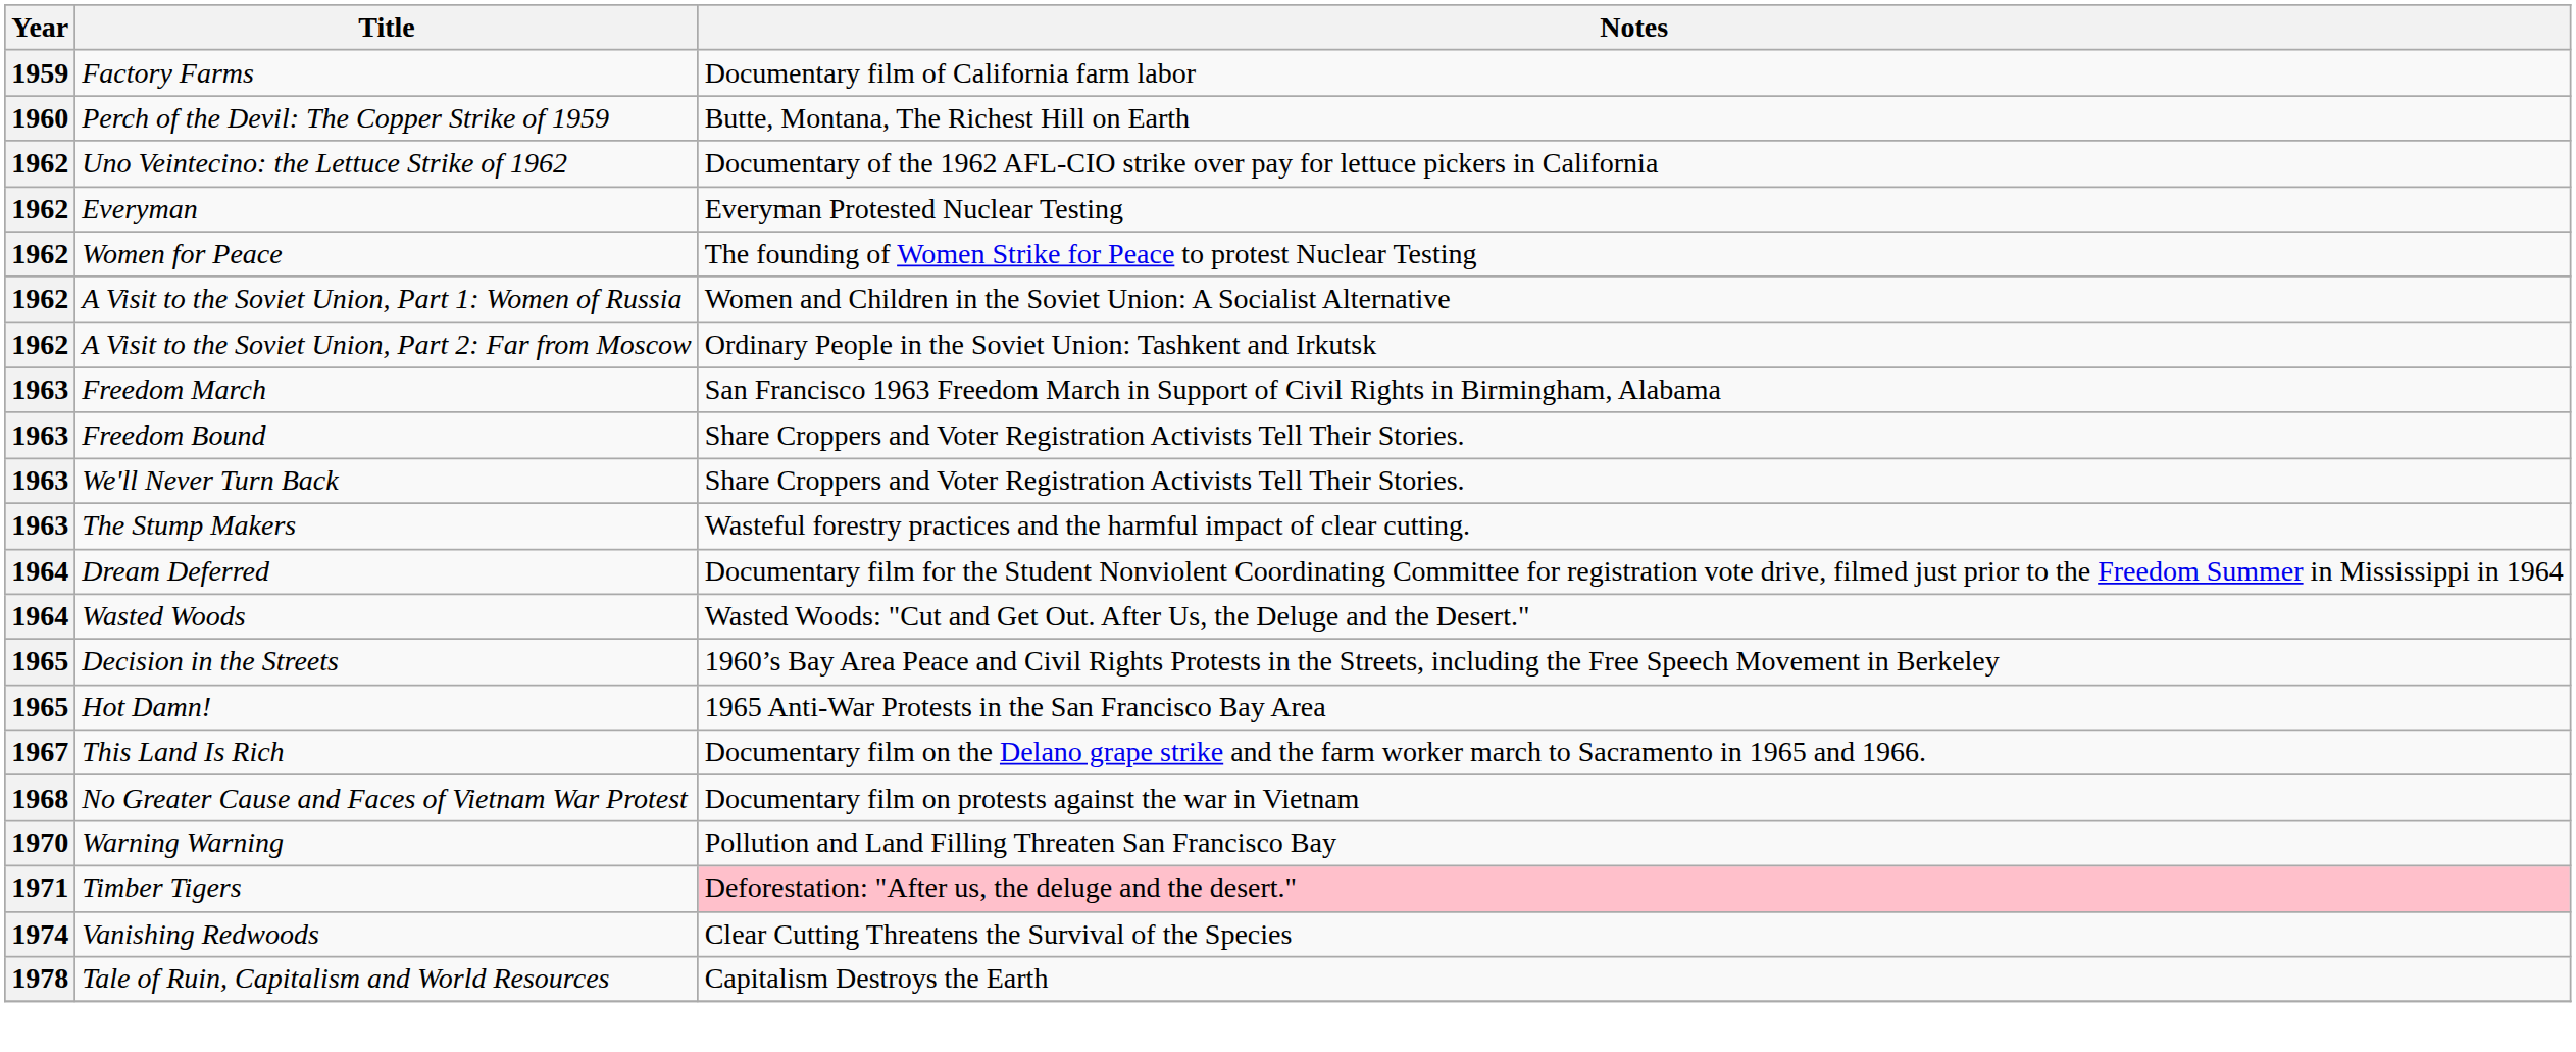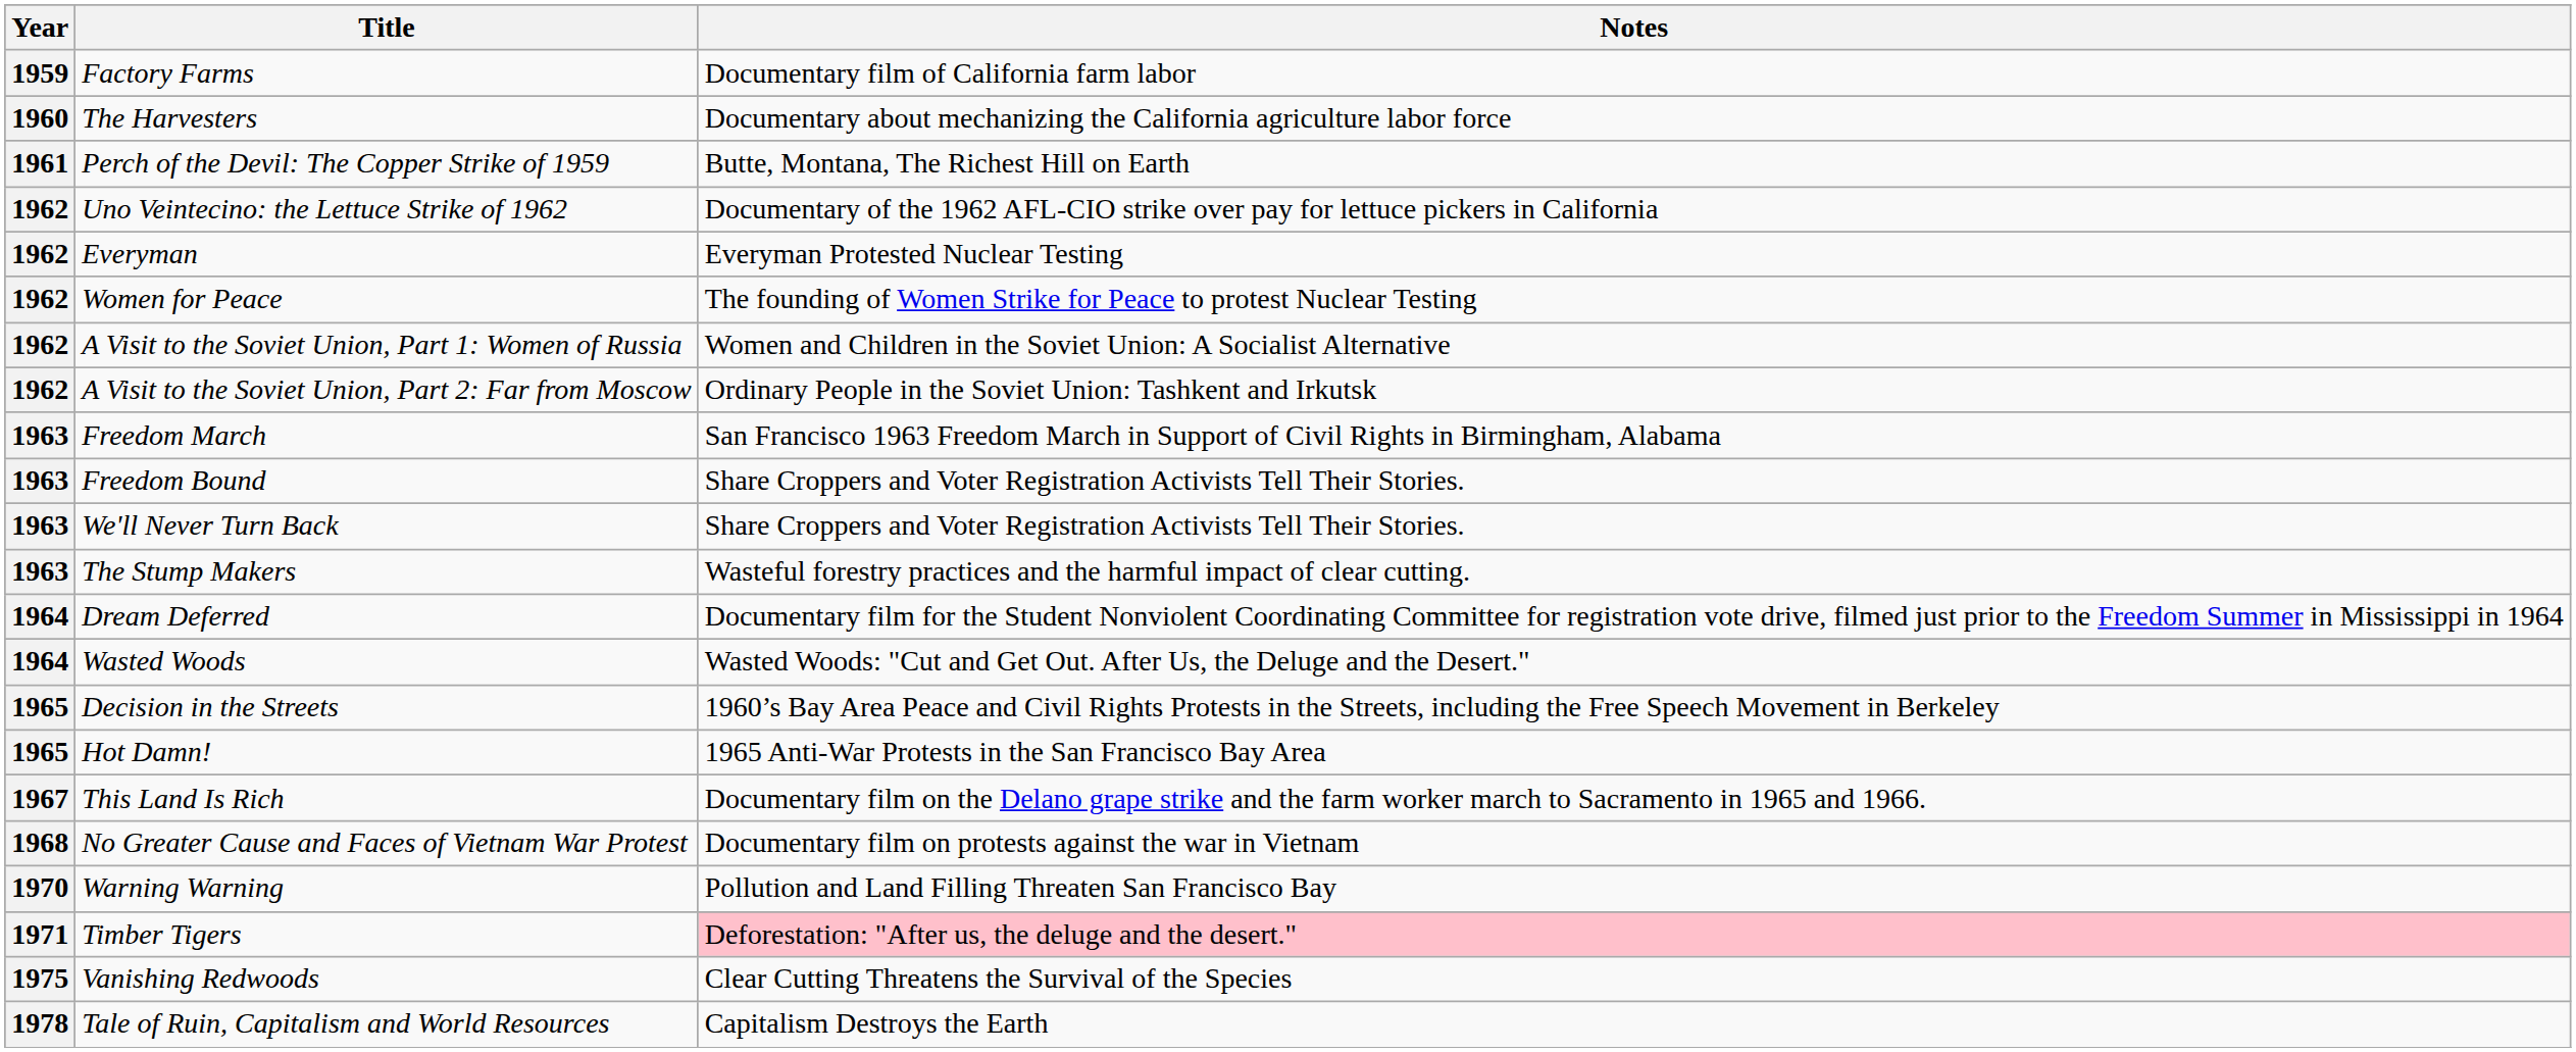+ row: 1960 | The Harvesters | Documentary about mechanizing the California agriculture labor force
Perch of the Devil: The Copper Strike of 1959 | Year: 1960 -> 1961
Vanishing Redwoods | Year: 1974 -> 1975
